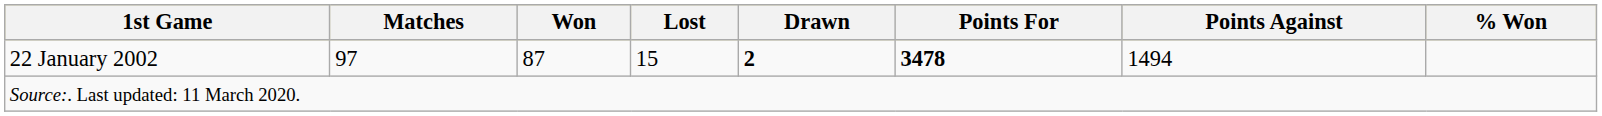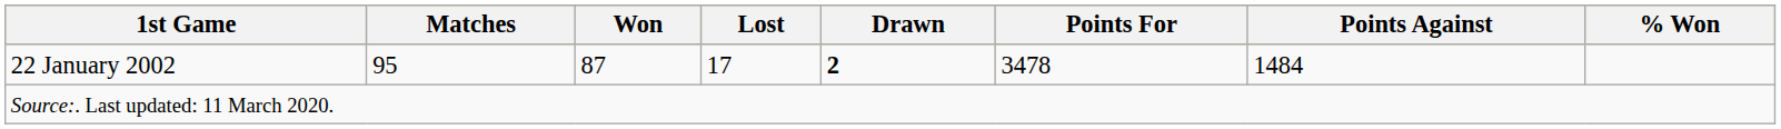22 January 2002 | Matches: 97 -> 95
22 January 2002 | Lost: 15 -> 17
22 January 2002 | Points For: bold -> normal
22 January 2002 | Points Against: 1494 -> 1484
